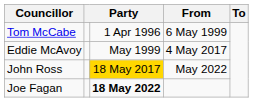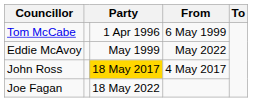Eddie McAvoy | From: 4 May 2017 -> May 2022
John Ross | From: May 2022 -> 4 May 2017
Joe Fagan | column 3: bold -> normal
